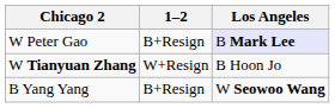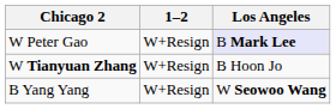W Peter Gao | 1–2: B+Resign -> W+Resign
B Yang Yang | 1–2: B+Resign -> W+Resign
